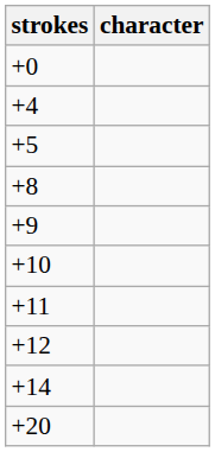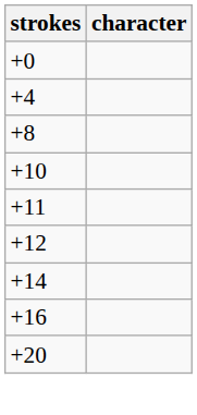- row: +5
- row: +9
+ row: +16
